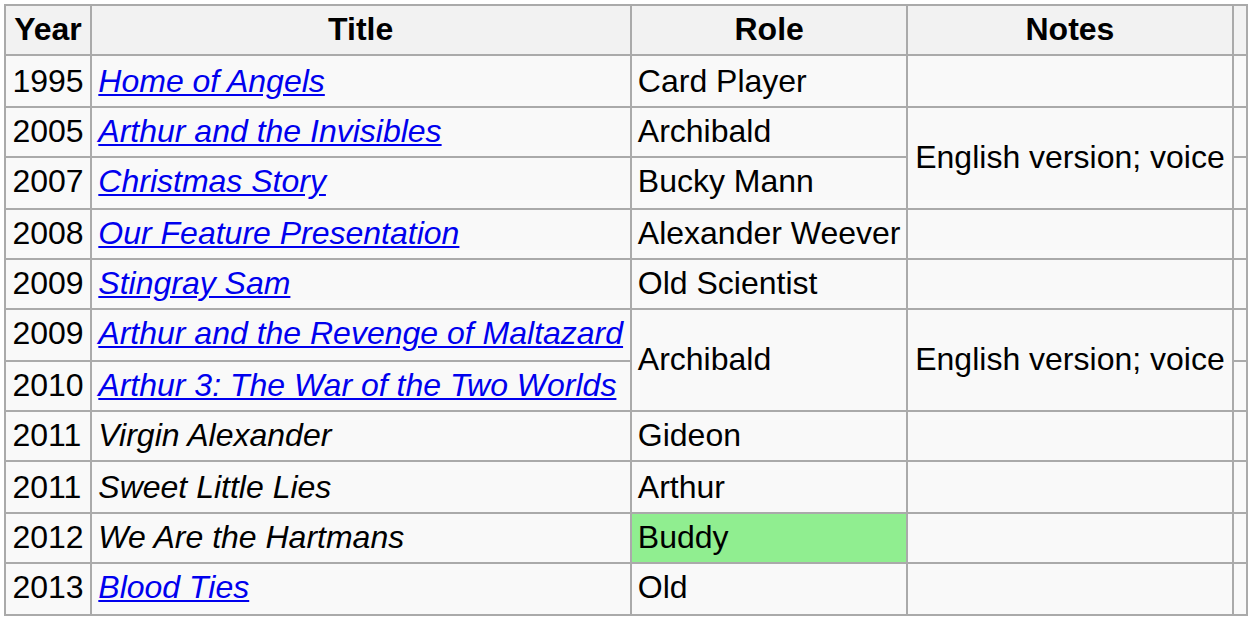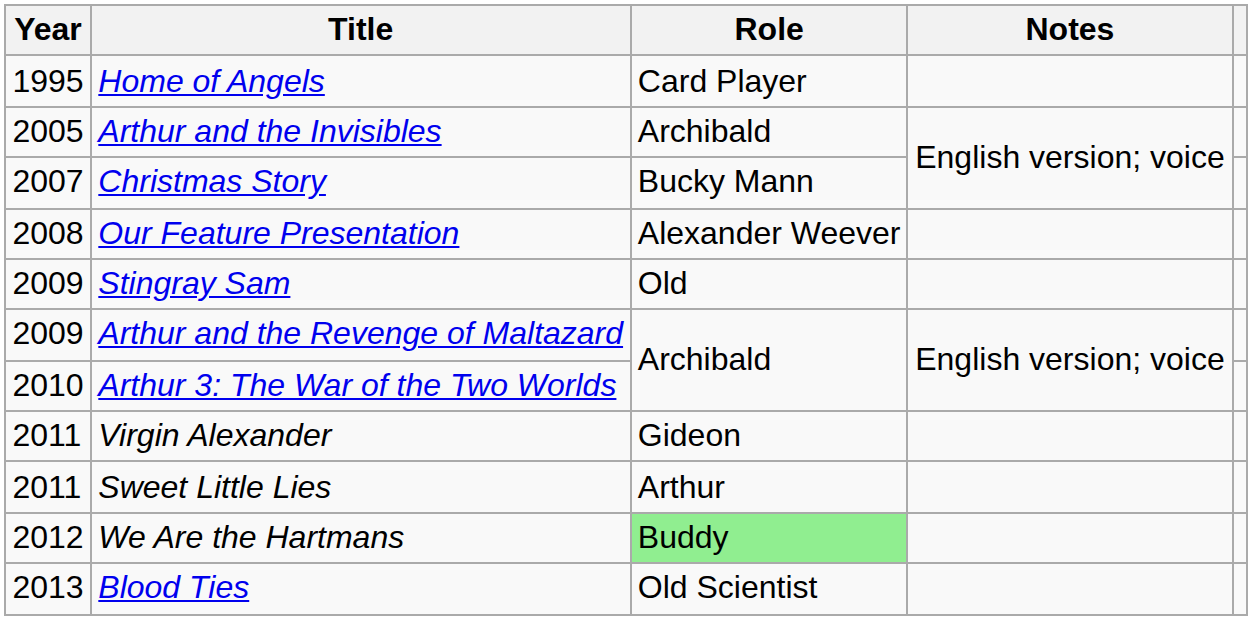Stingray Sam | Role: Old Scientist -> Old
Blood Ties | Role: Old -> Old Scientist
